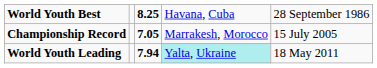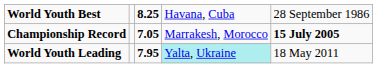Championship Record | column 5: normal -> bold
World Youth Leading | column 3: 7.94 -> 7.95
